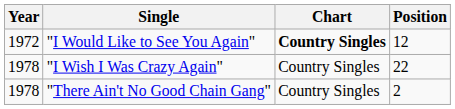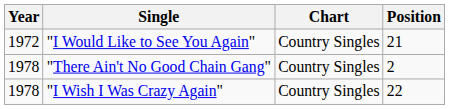"I Would Like to See You Again" | Chart: bold -> normal
"I Would Like to See You Again" | Position: 12 -> 21
rows swapped: "There Ain't No Good Chain Gang" <-> "I Wish I Was Crazy Again"
